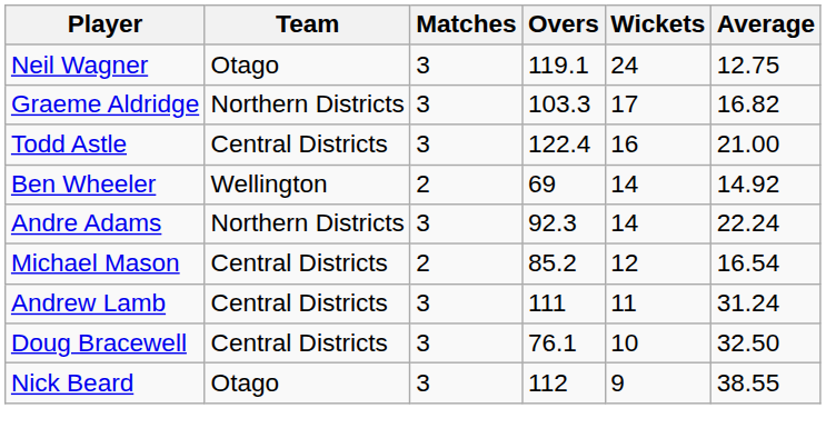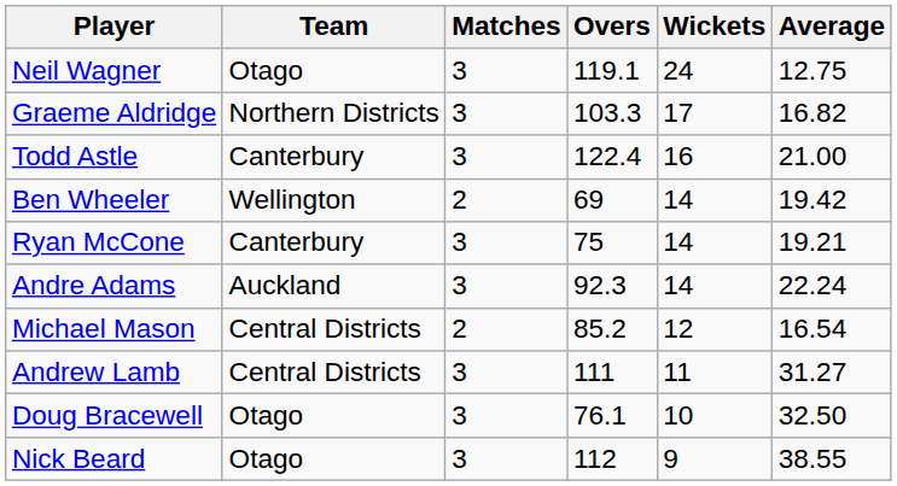Todd Astle | Team: Central Districts -> Canterbury
Ben Wheeler | Average: 14.92 -> 19.42
+ row: Ryan McCone | Canterbury | 3 | 75 | 14 | 19.21
Andre Adams | Team: Northern Districts -> Auckland
Andrew Lamb | Average: 31.24 -> 31.27
Doug Bracewell | Team: Central Districts -> Otago
